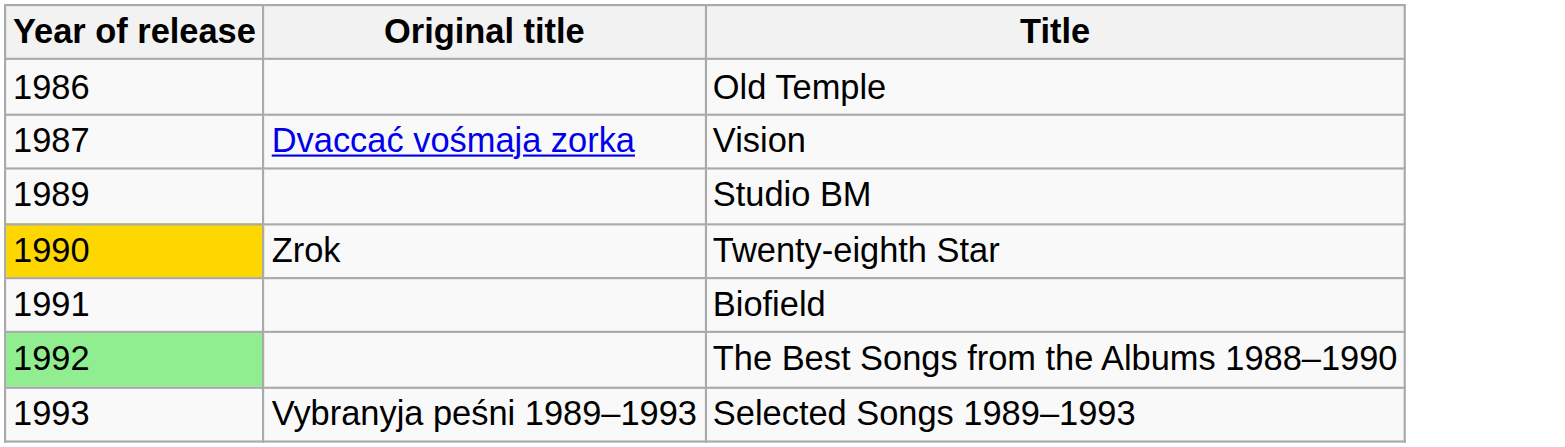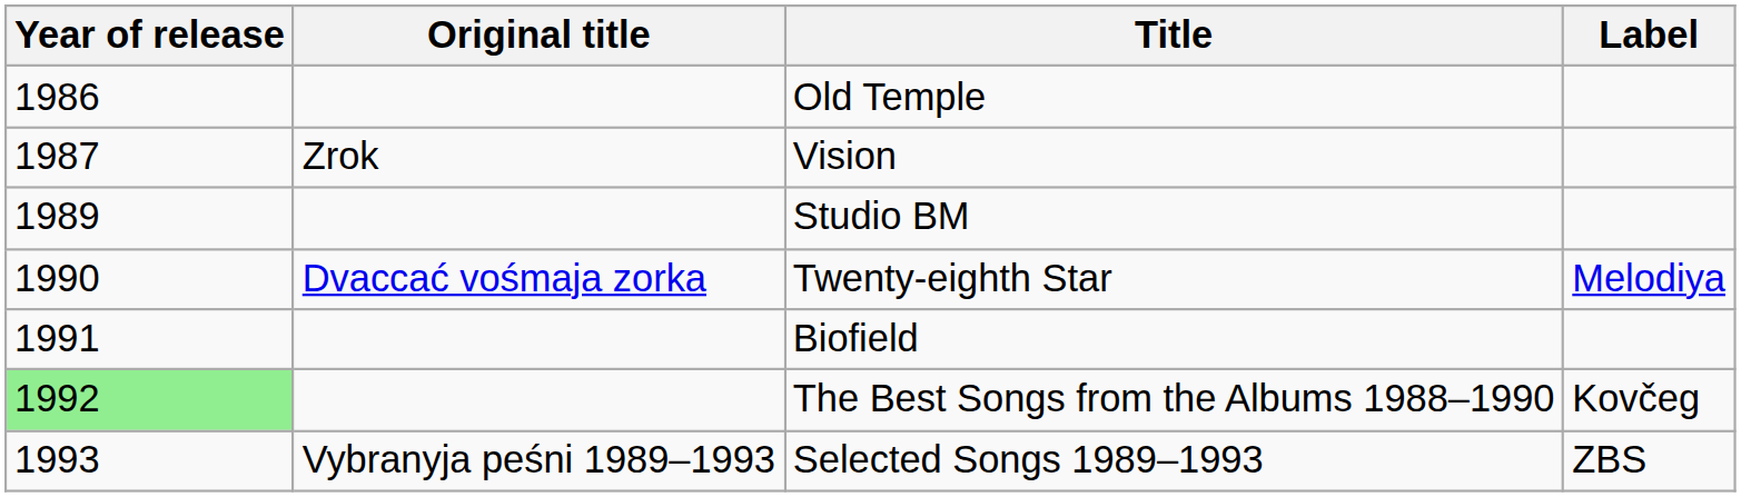+ column: Label | Melodiya | Kovčeg | ZBS
Vision | Original title: Dvaccać vośmaja zorka -> Zrok
Twenty-eighth Star | Year of release: gold background -> no background
Twenty-eighth Star | Original title: Zrok -> Dvaccać vośmaja zorka
